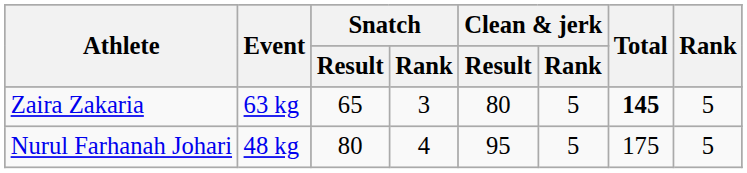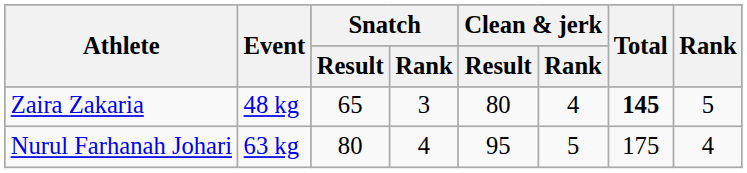Zaira Zakaria | Event: 63 kg -> 48 kg
Zaira Zakaria | Clean & jerk / Rank: 5 -> 4
Nurul Farhanah Johari | Event: 48 kg -> 63 kg
Nurul Farhanah Johari | Rank: 5 -> 4
